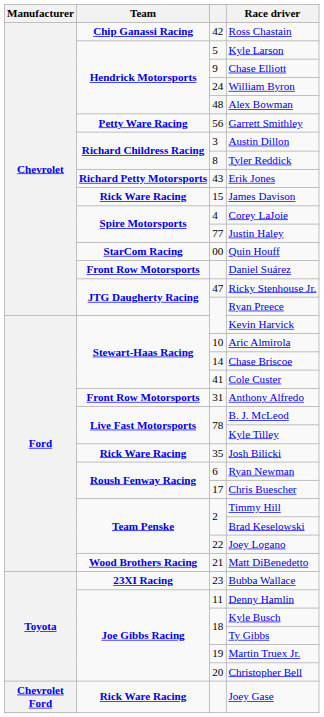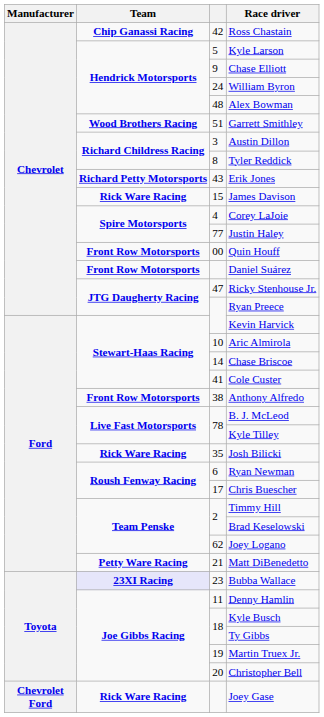Garrett Smithley | Team: Petty Ware Racing -> Wood Brothers Racing
Garrett Smithley | column 3: 56 -> 51
Quin Houff | Team: StarCom Racing -> Front Row Motorsports
Anthony Alfredo | column 3: 31 -> 38
Joey Logano | column 3: 22 -> 62
Matt DiBenedetto | Team: Wood Brothers Racing -> Petty Ware Racing
Bubba Wallace | Team: no background -> lavender background
